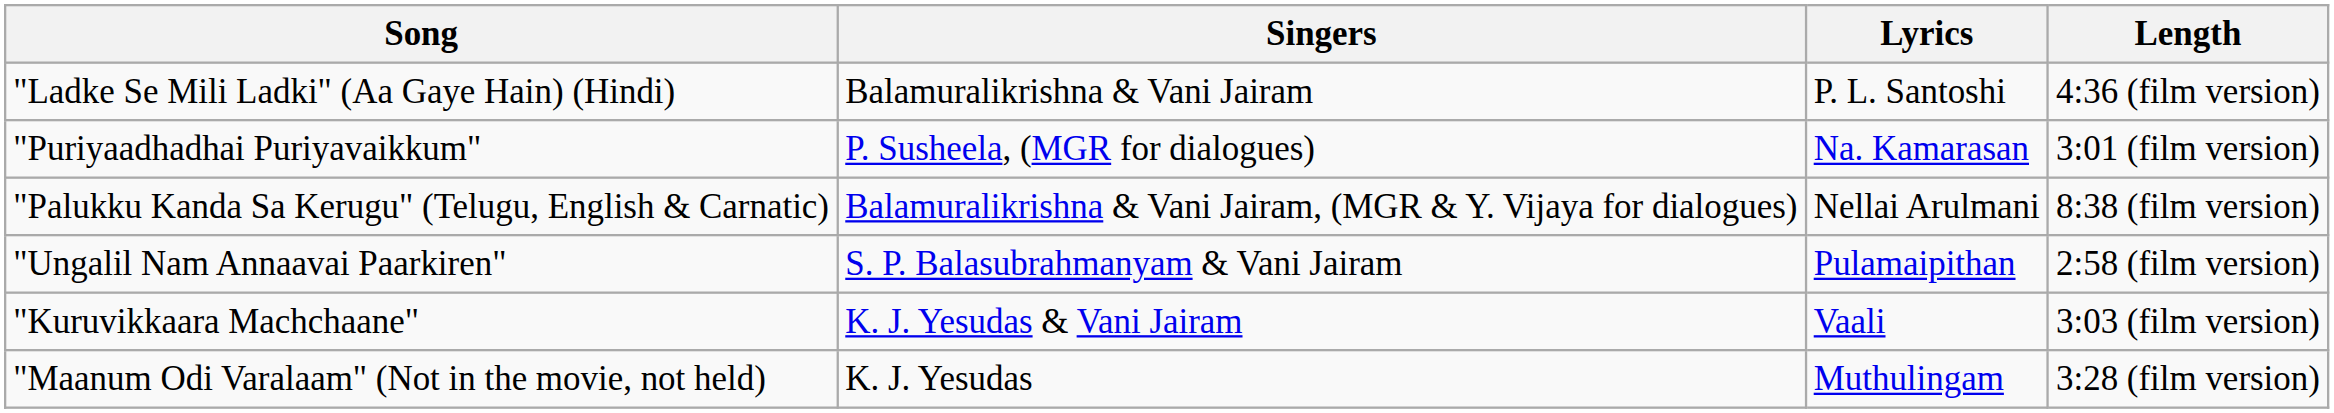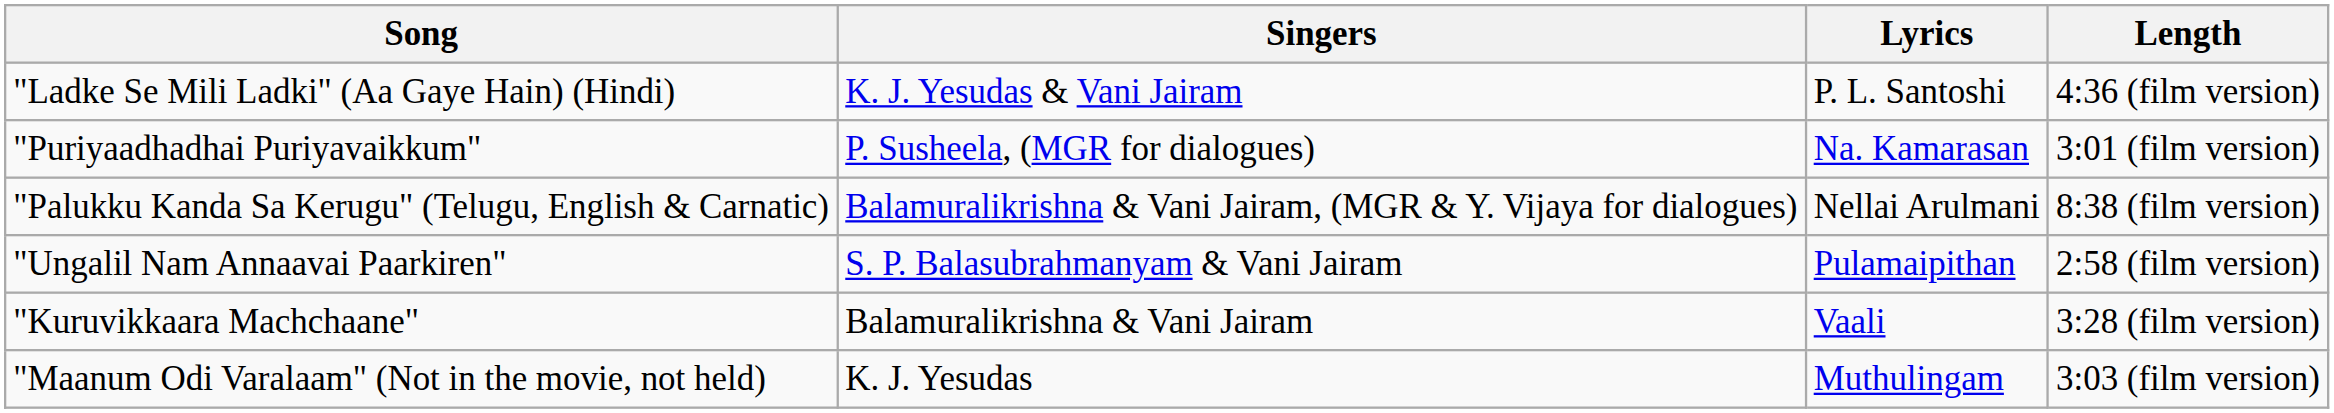"Ladke Se Mili Ladki" (Aa Gaye Hain) (Hindi) | Singers: Balamuralikrishna & Vani Jairam -> K. J. Yesudas & Vani Jairam
"Kuruvikkaara Machchaane" | Singers: K. J. Yesudas & Vani Jairam -> Balamuralikrishna & Vani Jairam
"Kuruvikkaara Machchaane" | Length: 3:03 (film version) -> 3:28 (film version)
"Maanum Odi Varalaam" (Not in the movie, not held) | Length: 3:28 (film version) -> 3:03 (film version)
